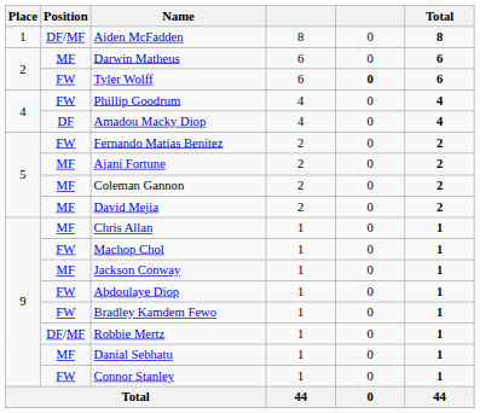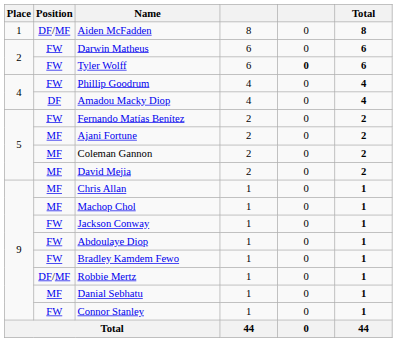Darwin Matheus | Position: MF -> FW
Machop Chol | Position: FW -> MF
Jackson Conway | Position: MF -> FW
